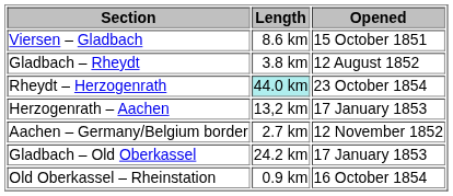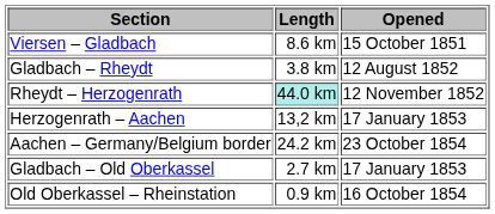Rheydt – Herzogenrath | Opened: 23 October 1854 -> 12 November 1852
Aachen – Germany/Belgium border | Length: 2.7 km -> 24.2 km
Aachen – Germany/Belgium border | Opened: 12 November 1852 -> 23 October 1854
Gladbach – Old Oberkassel | Length: 24.2 km -> 2.7 km
